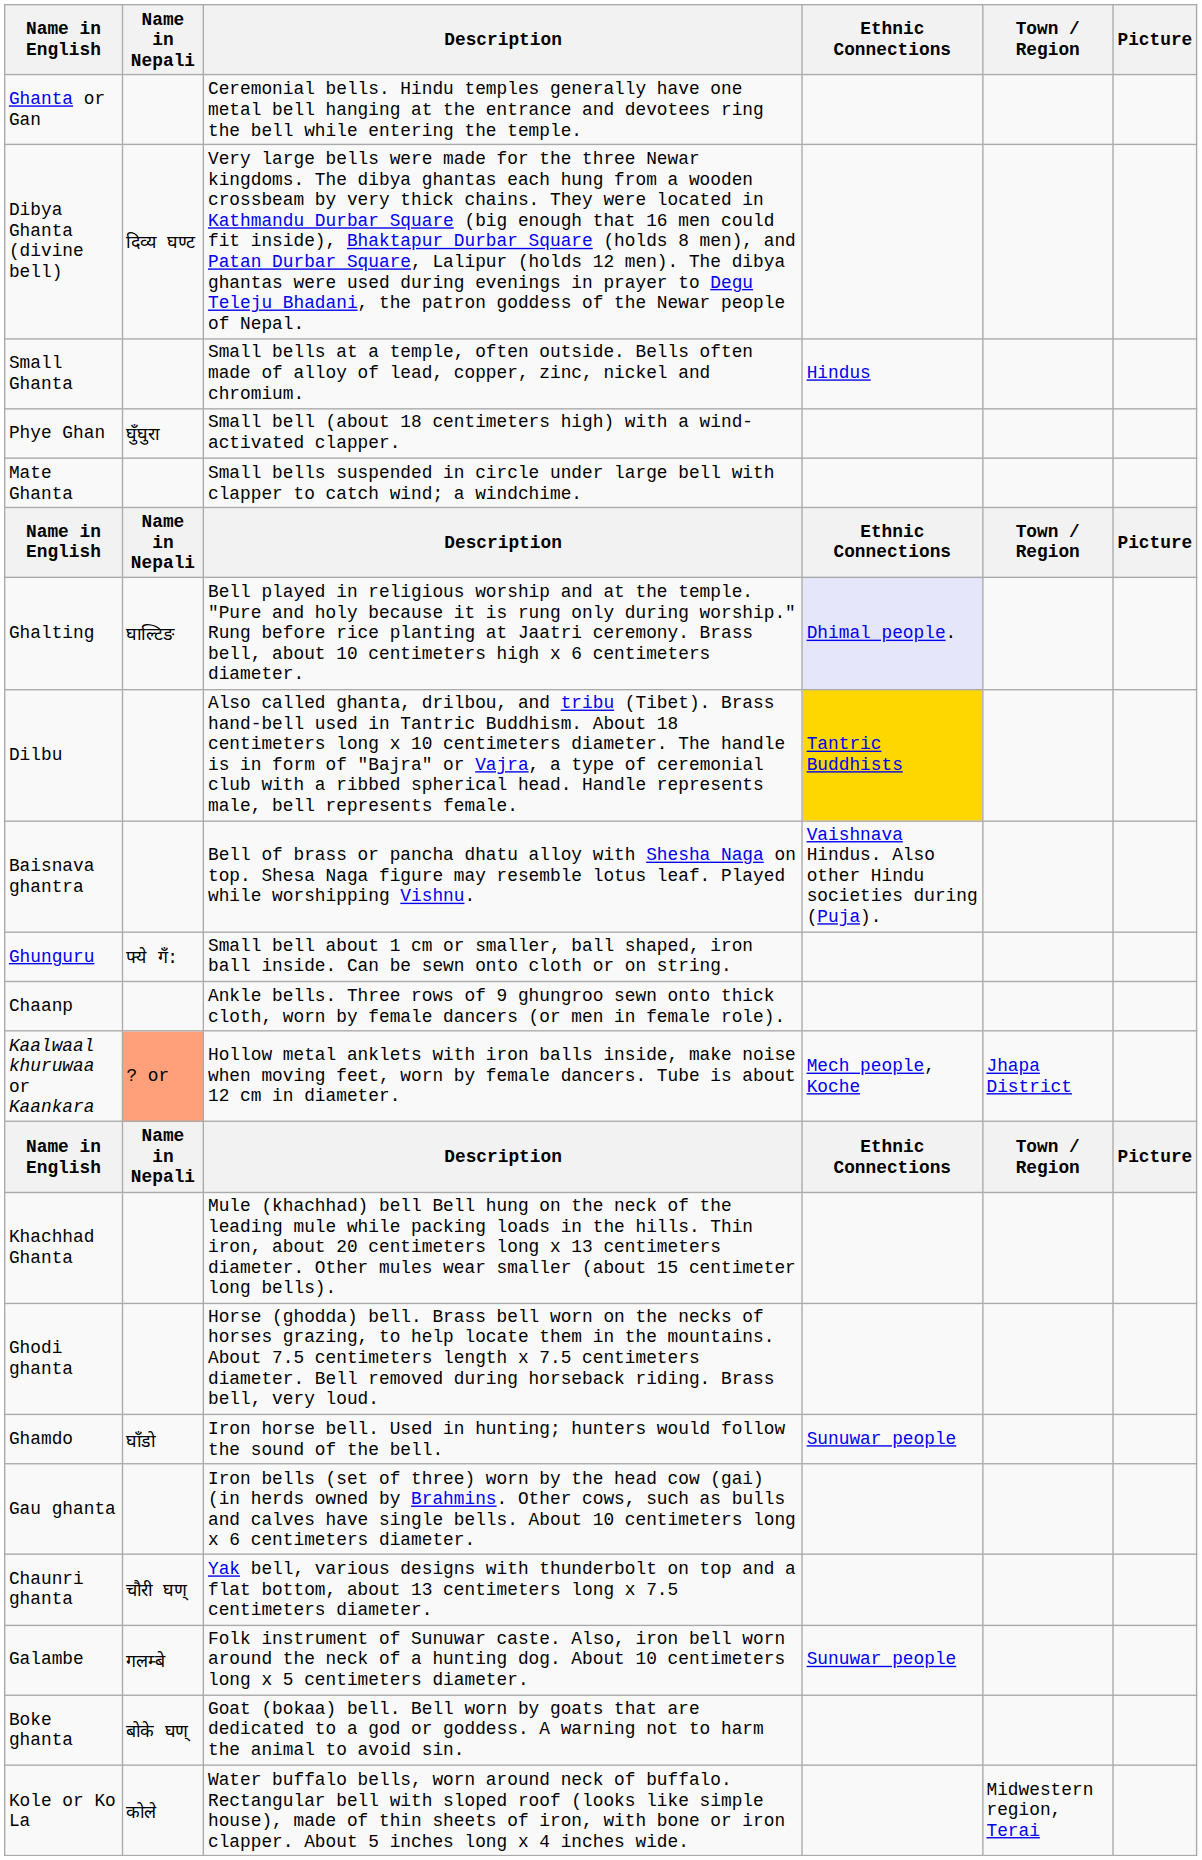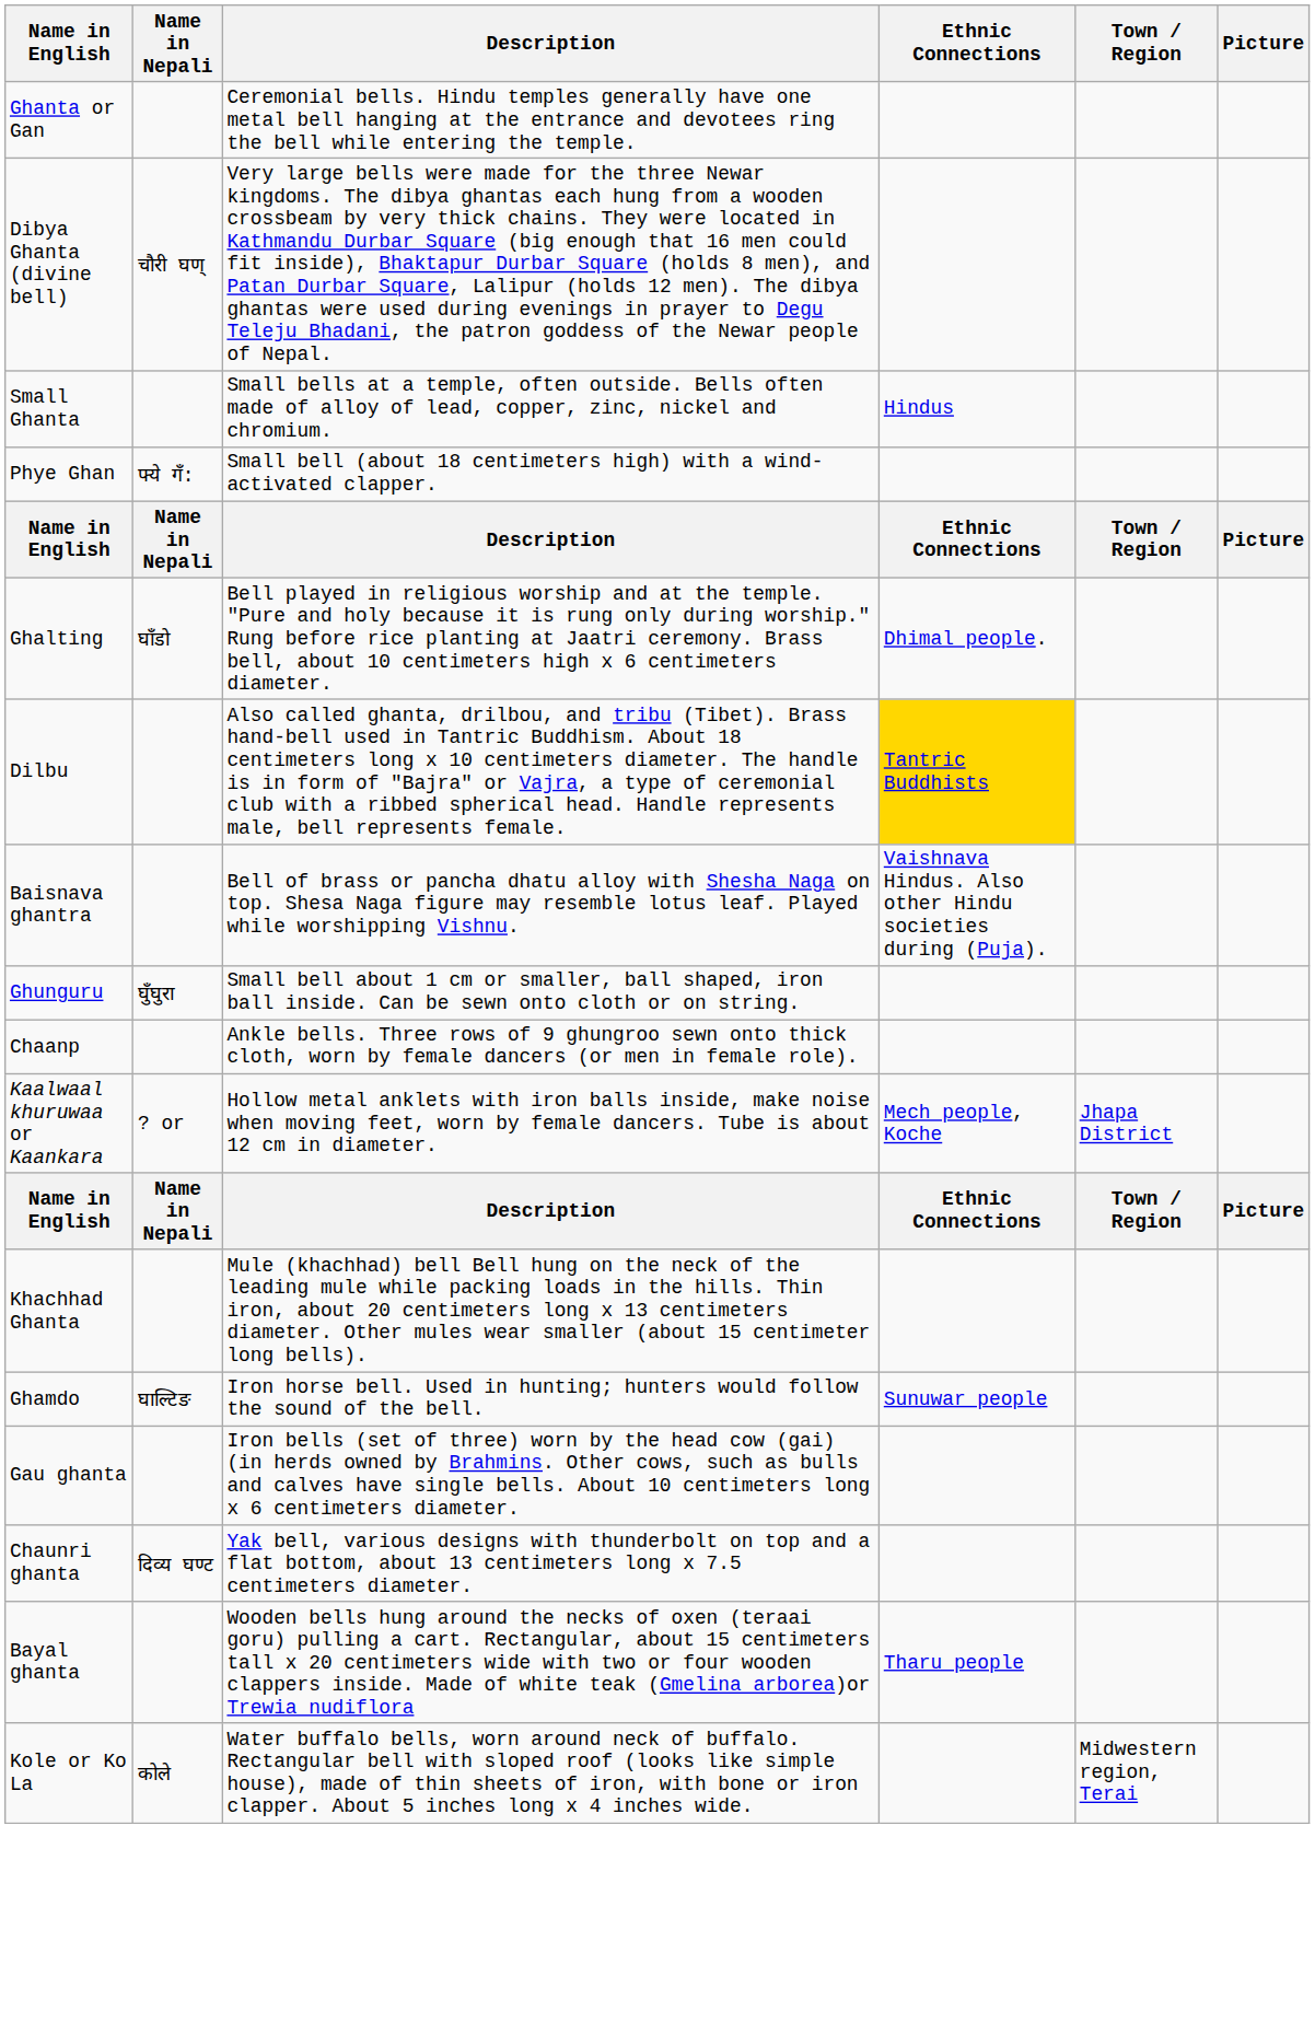Dibya Ghanta (divine bell) | Name in Nepali: दिव्य घण्ट -> चौरी घण्
Phye Ghan | Name in Nepali: घुँघुरा -> फ्ये गँ:
- row: Mate Ghanta | Small bells suspended in circle under large bell with clapper to catch wind; a windchime.
Ghalting | Name in Nepali: घाल्टिङ -> घाँडो
Ghalting | Ethnic Connections: lavender background -> no background
Ghunguru | Name in Nepali: फ्ये गँ: -> घुँघुरा
Kaalwaal khuruwaa or Kaankara | Name in Nepali: lightsalmon background -> no background
- row: Ghodi ghanta | Horse (ghodda) bell. Brass bell worn on the necks of horses grazing, to help locate them in the mountains. About 7.5 centimeters length x 7.5 centimeters diameter. Bell removed during horseback riding. Brass bell, very loud.
Ghamdo | Name in Nepali: घाँडो -> घाल्टिङ
Chaunri ghanta | Name in Nepali: चौरी घण् -> दिव्य घण्ट
- row: Galambe | गलम्बे | Folk instrument of Sunuwar caste. Also, iron bell worn around the neck of a hunting dog. About 10 centimeters long x 5 centimeters diameter. | Sunuwar people
- row: Boke ghanta | बोके घण् | Goat (bokaa) bell. Bell worn by goats that are dedicated to a god or goddess. A warning not to harm the animal to avoid sin.
+ row: Bayal ghanta | Wooden bells hung around the necks of oxen (teraai goru) pulling a cart. Rectangular, about 15 centimeters tall x 20 centimeters wide with two or four wooden clappers inside. Made of white teak (Gmelina arborea)or Trewia nudiflora | Tharu people
